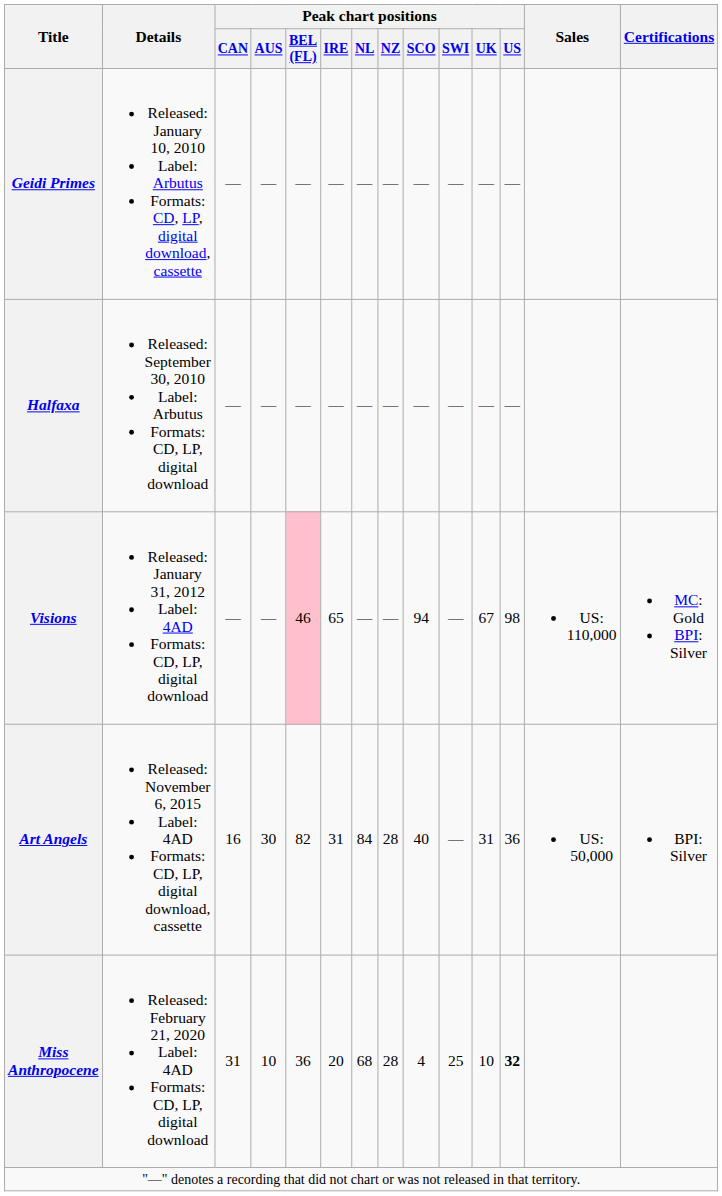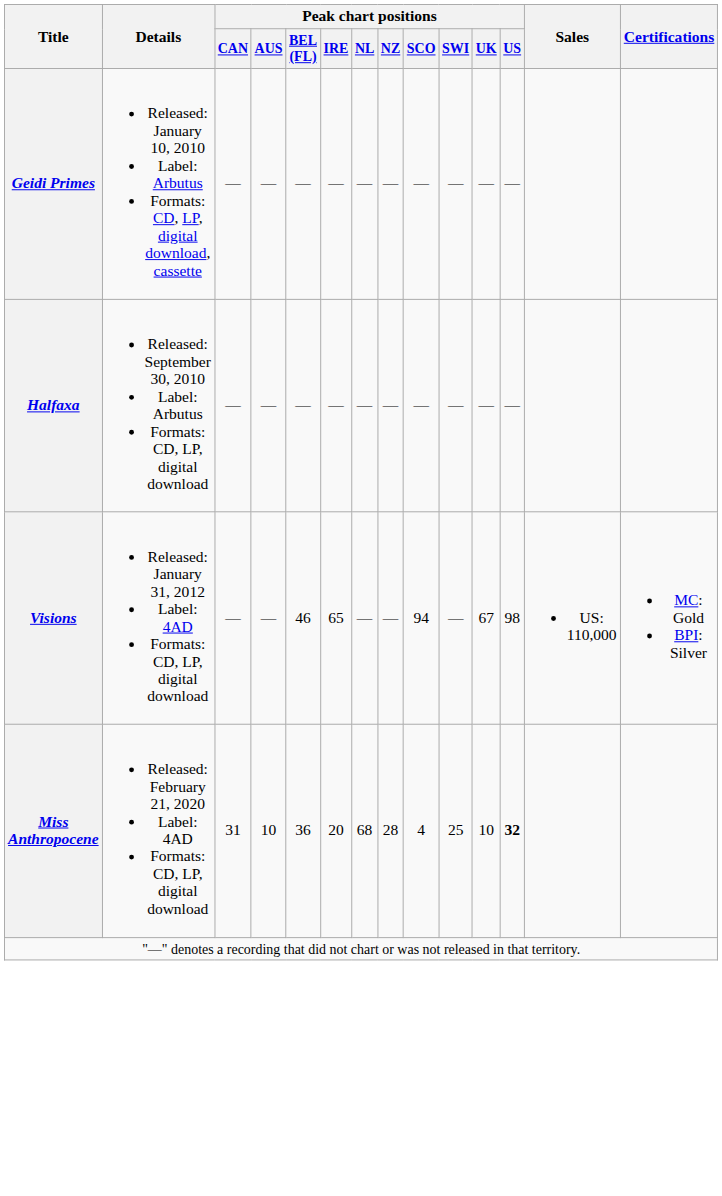Visions | Peak chart positions / BEL (FL): pink background -> no background
- row: Art Angels | Released: November 6, 2015 Label: 4AD Formats: CD, LP, digital download, cassette | 16 | 30 | 82 | 31 | 84 | 28 | 40 | — | 31 | 36 | US: 50,000 | BPI: Silver
